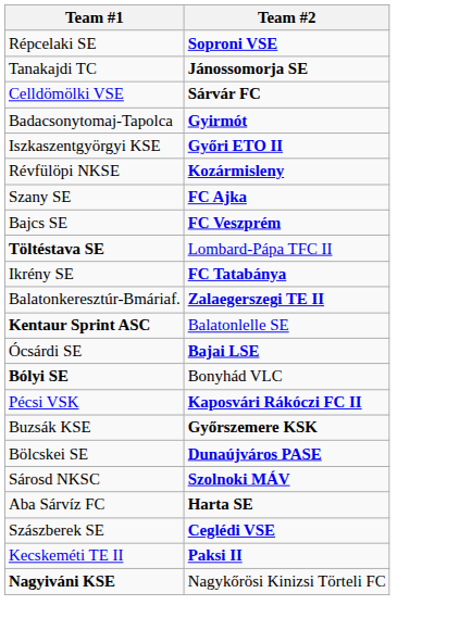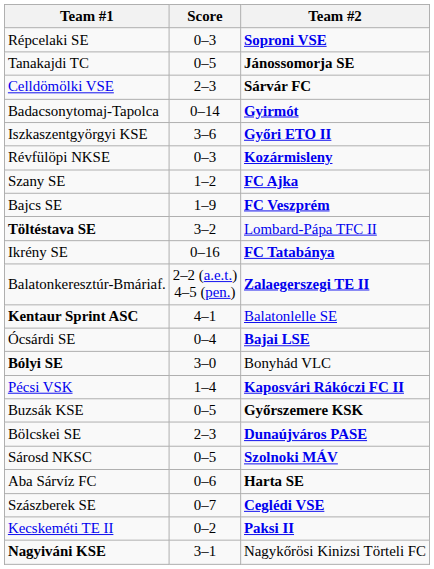+ column: Score | 0–3 | 0–5 | 2–3 | 0–14 | 3–6 | 0–3 | 1–2 | 1–9 | 3–2 | 0–16 | 2–2 (a.e.t.) 4–5 (pen.) | 4–1 | 0–4 | 3–0 | 1–4 | 0–5 | 2–3 | 0–5 | 0–6 | 0–7 | 0–2 | 3–1
